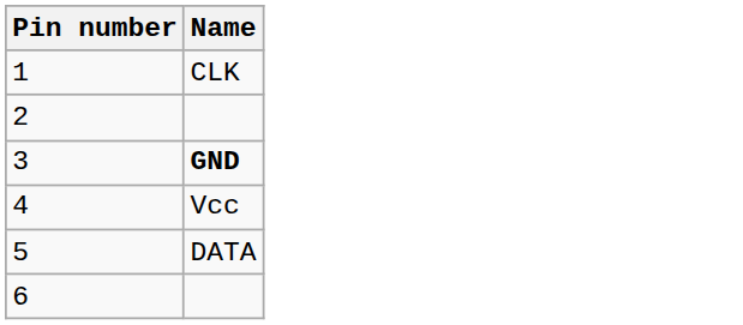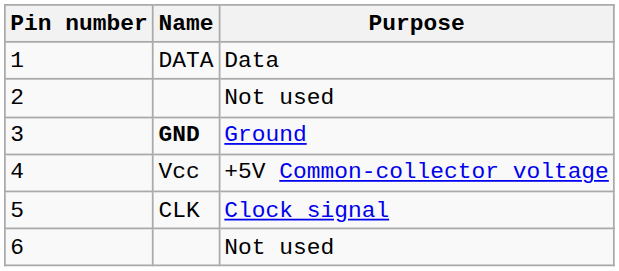+ column: Purpose | Data | Not used | Ground | +5V Common-collector voltage | Clock signal | Not used
1 | Name: CLK -> DATA
5 | Name: DATA -> CLK
